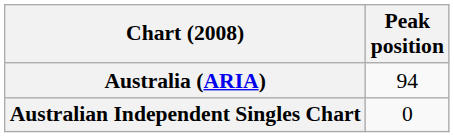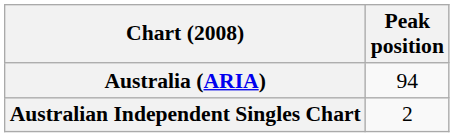Australian Independent Singles Chart | Peak position: 0 -> 2
